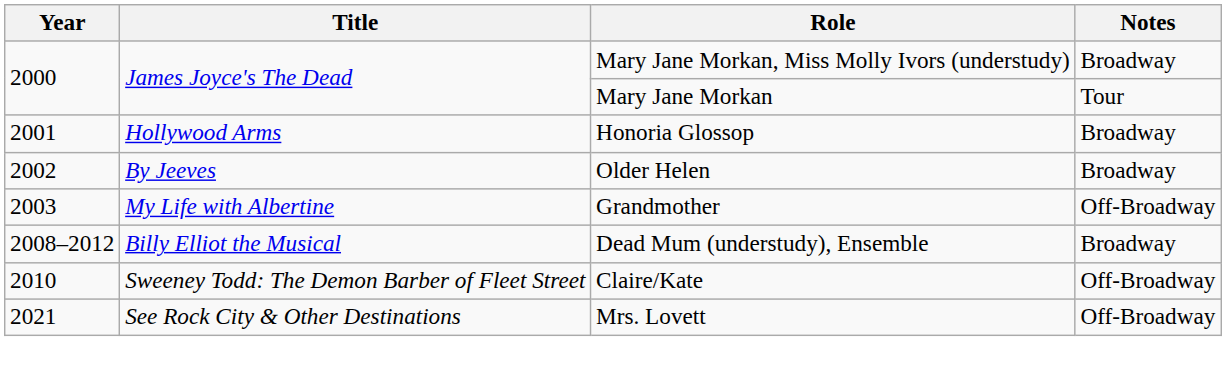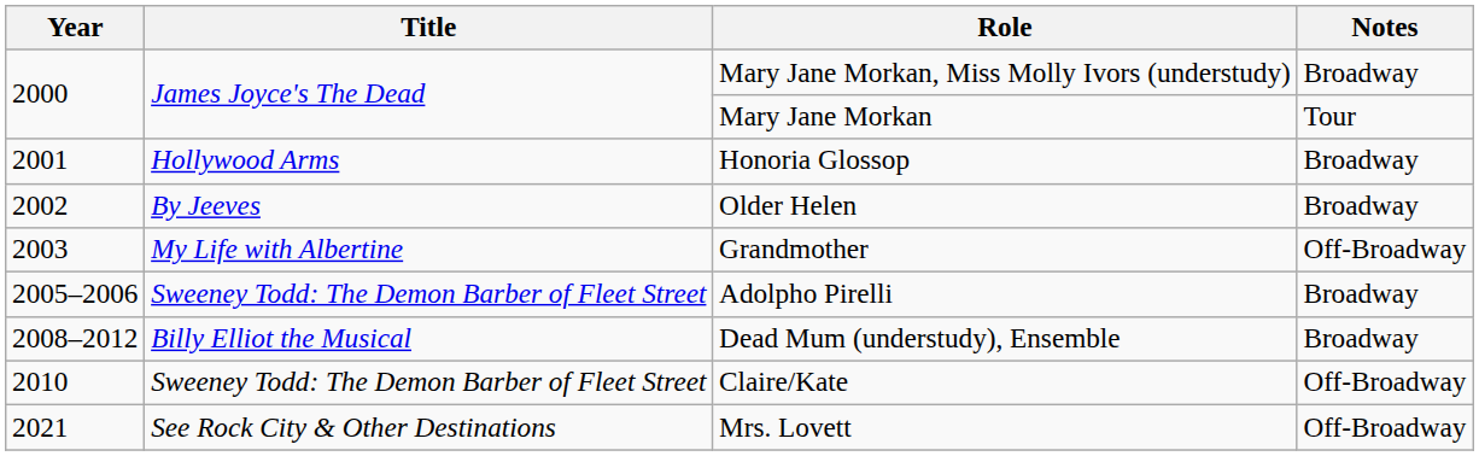+ row: 2005–2006 | Sweeney Todd: The Demon Barber of Fleet Street | Adolpho Pirelli | Broadway
